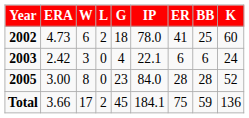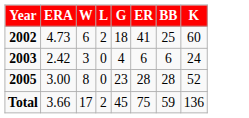- column: IP | 78.0 | 22.1 | 84.0 | 184.1
